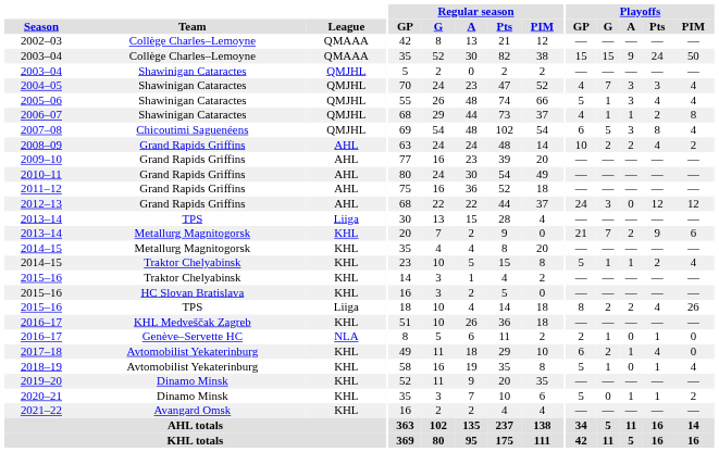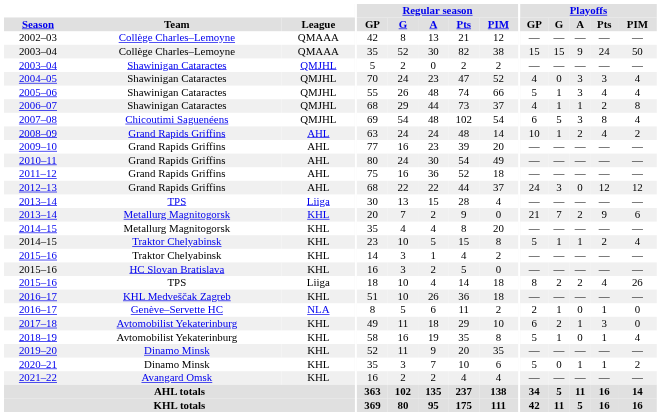2004–05 | Playoffs / G: 7 -> 0
2008–09 | Playoffs / G: 2 -> 1
2017–18 | Playoffs / Pts: 4 -> 3
